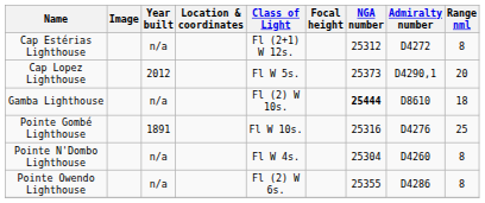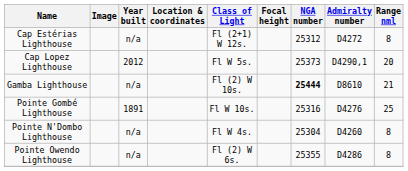Gamba Lighthouse | Range nml: 18 -> 21
